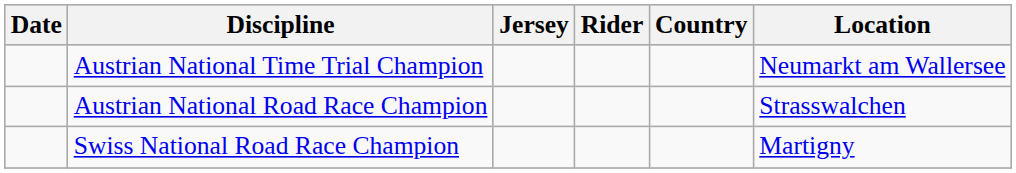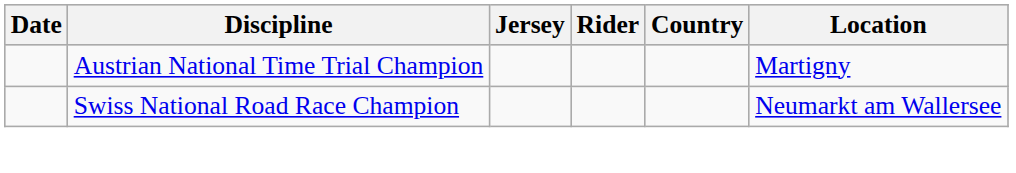Austrian National Time Trial Champion | Location: Neumarkt am Wallersee -> Martigny
- row: Austrian National Road Race Champion | Strasswalchen
Swiss National Road Race Champion | Location: Martigny -> Neumarkt am Wallersee
